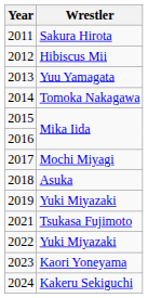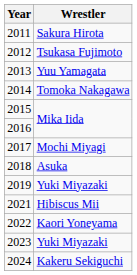2012 | Wrestler: Hibiscus Mii -> Tsukasa Fujimoto
2021 | Wrestler: Tsukasa Fujimoto -> Hibiscus Mii
2022 | Wrestler: Yuki Miyazaki -> Kaori Yoneyama
2023 | Wrestler: Kaori Yoneyama -> Yuki Miyazaki
